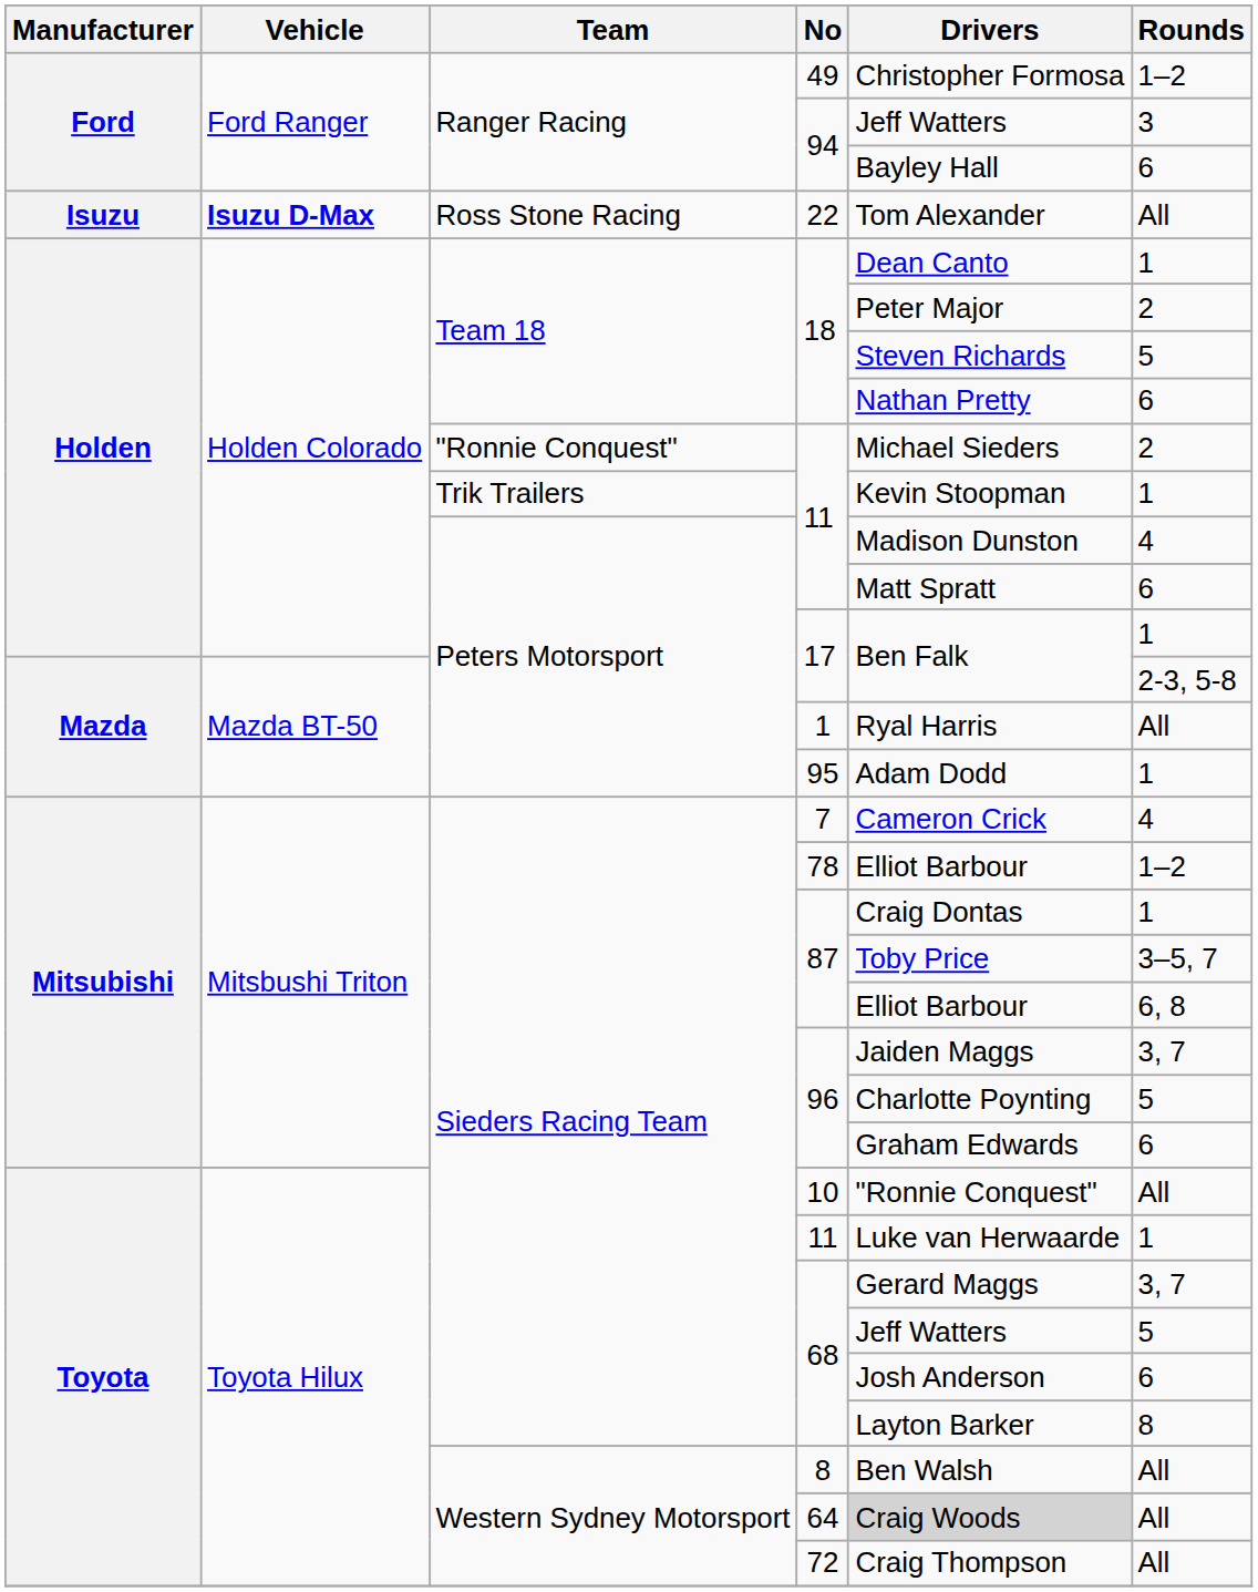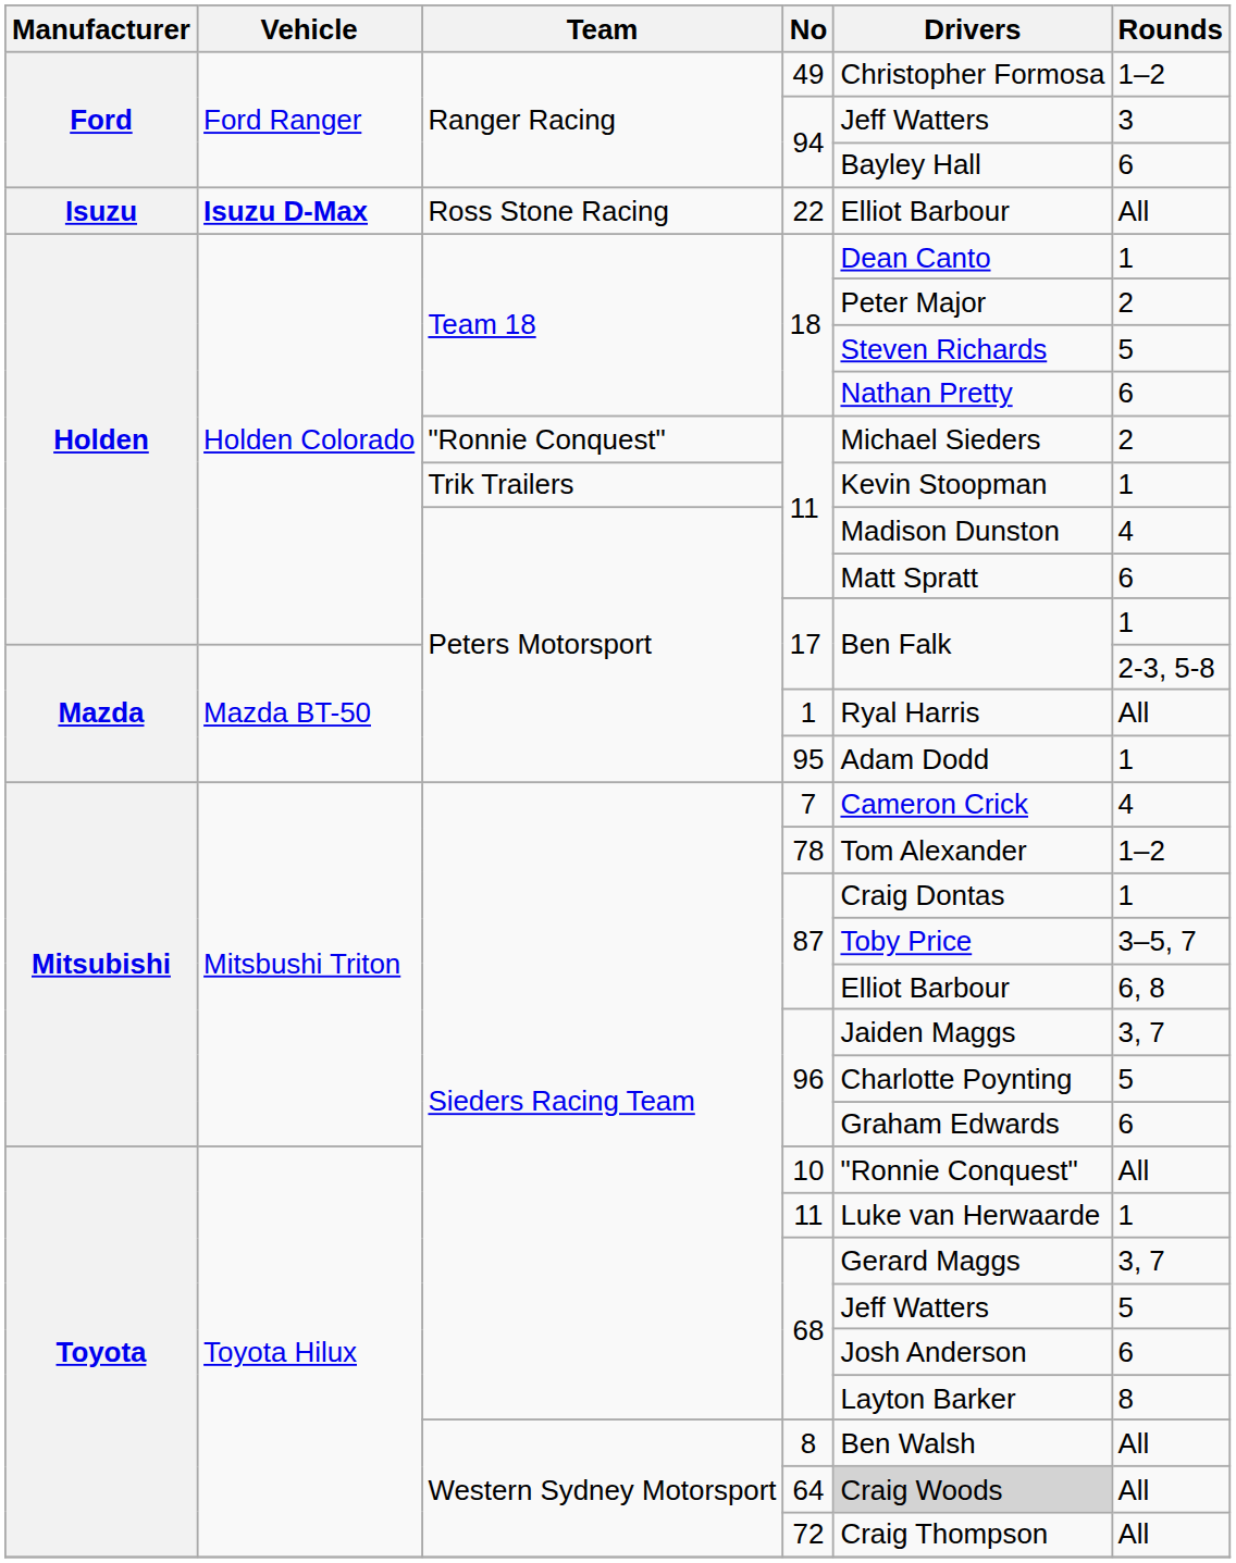22 | Drivers: Tom Alexander -> Elliot Barbour
78 | Drivers: Elliot Barbour -> Tom Alexander
